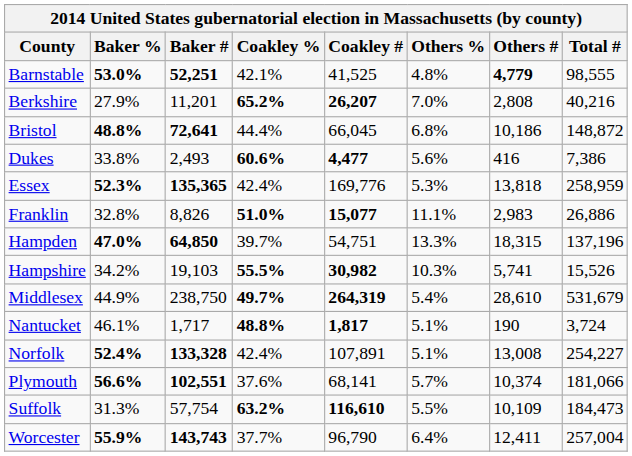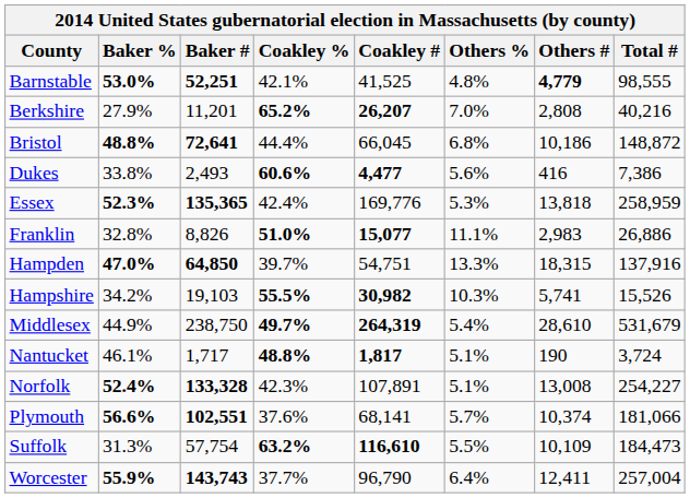Hampden | Total #: 137,196 -> 137,916
Norfolk | Coakley %: 42.4% -> 42.3%
